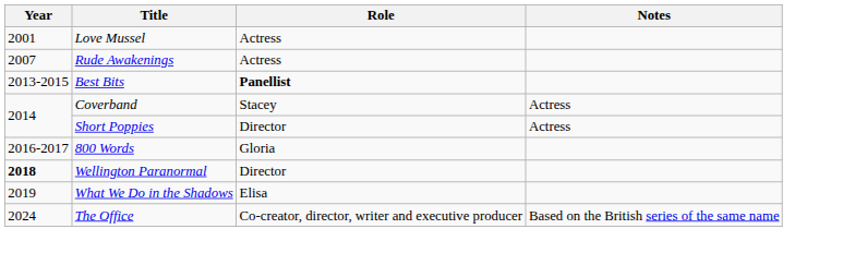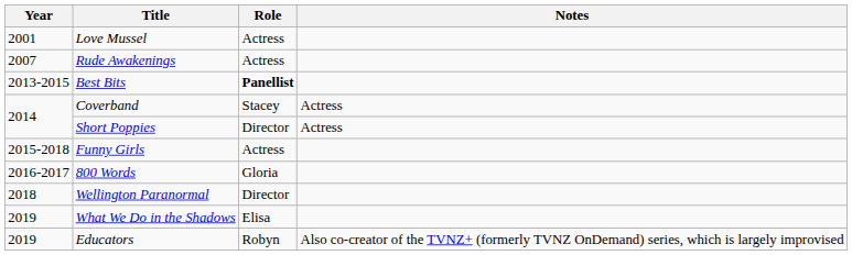+ row: 2015-2018 | Funny Girls | Actress
Wellington Paranormal | Year: bold -> normal
+ row: 2019 | Educators | Robyn | Also co-creator of the TVNZ+ (formerly TVNZ OnDemand) series, which is largely improvised
- row: 2024 | The Office | Co-creator, director, writer and executive producer | Based on the British series of the same name
